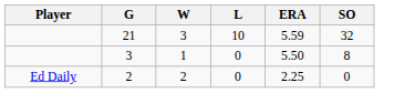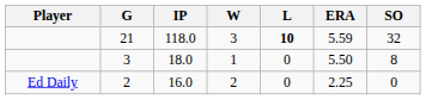+ column: IP | 118.0 | 18.0 | 16.0
21 | L: normal -> bold
